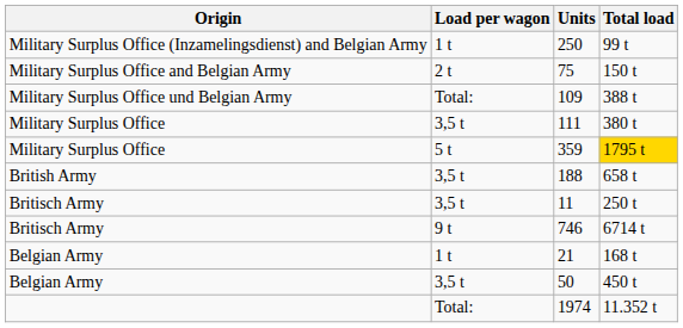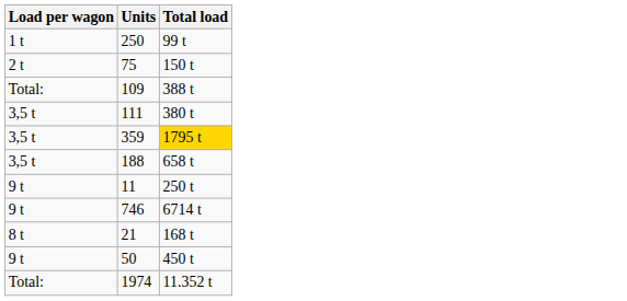- column: Origin | Military Surplus Office (Inzamelingsdienst) and Belgian Army | Military Surplus Office and Belgian Army | Military Surplus Office und Belgian Army | Military Surplus Office | Military Surplus Office | British Army | Britisch Army | Britisch Army | Belgian Army | Belgian Army
359 | Load per wagon: 5 t -> 3,5 t
11 | Load per wagon: 3,5 t -> 9 t
21 | Load per wagon: 1 t -> 8 t
50 | Load per wagon: 3,5 t -> 9 t
